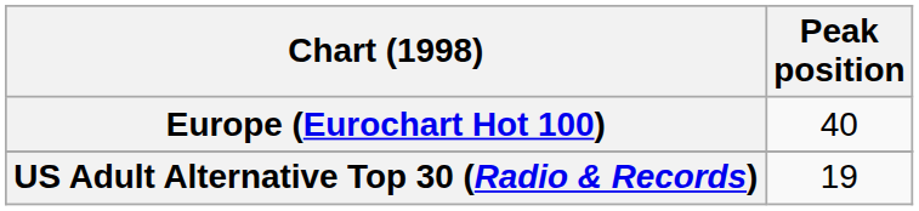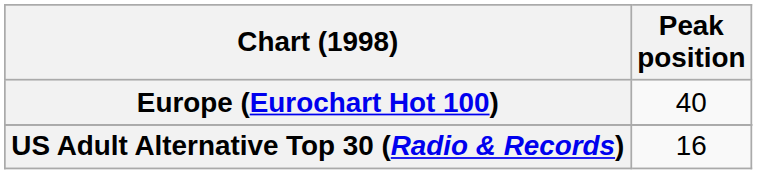US Adult Alternative Top 30 (Radio & Records) | Peak position: 19 -> 16
